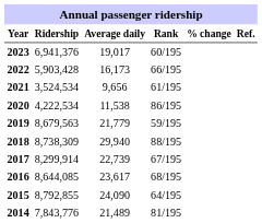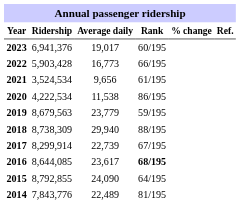2022 | Average daily: 16,173 -> 16,773
2019 | Average daily: 21,779 -> 23,779
2016 | Rank: normal -> bold
2014 | Average daily: 21,489 -> 22,489
